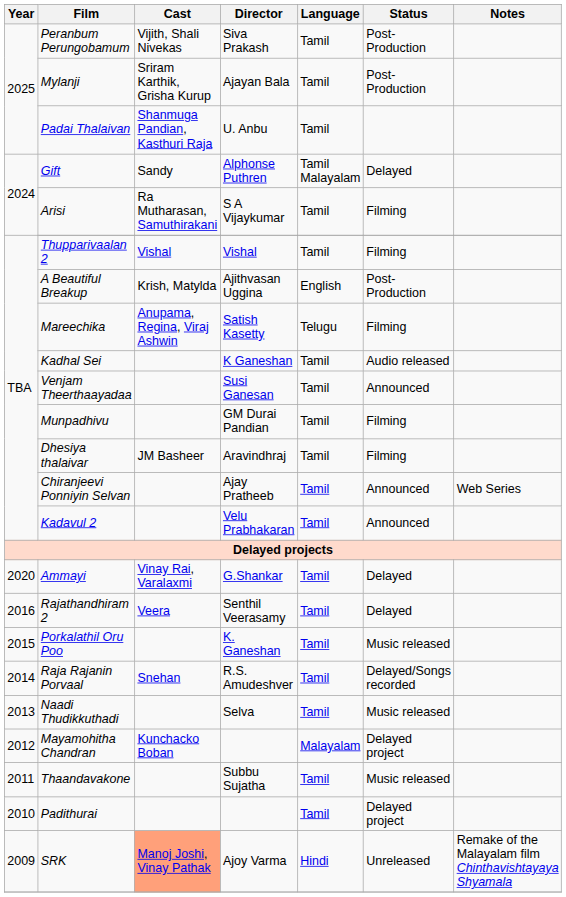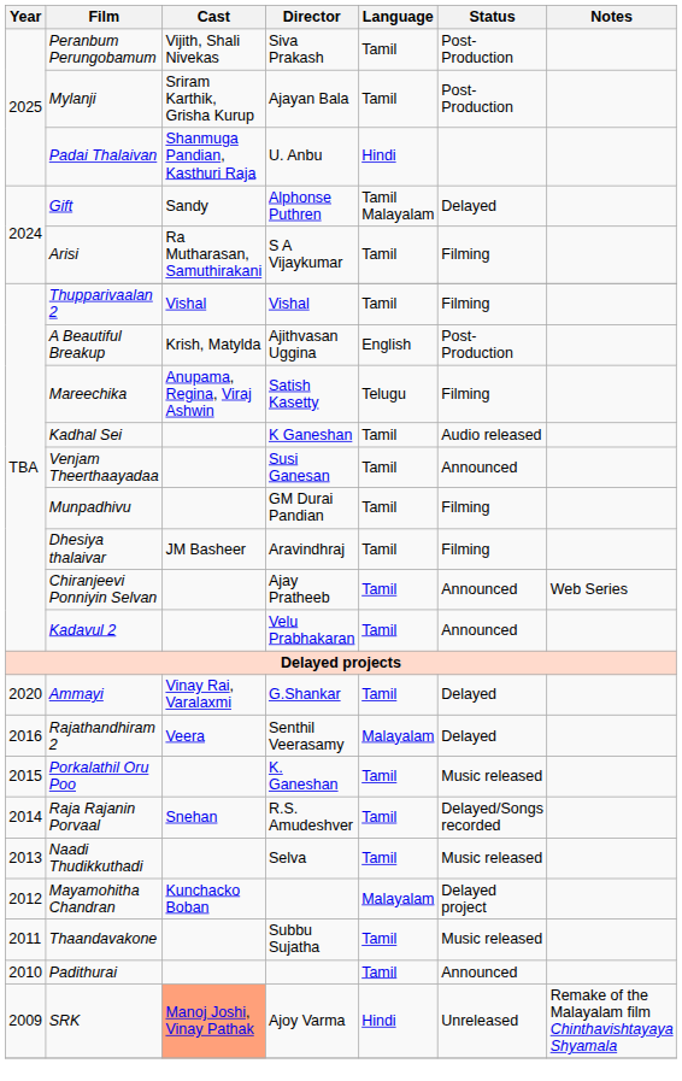Padai Thalaivan | Language: Tamil -> Hindi
Rajathandhiram 2 | Language: Tamil -> Malayalam
Padithurai | Status: Delayed project -> Announced
